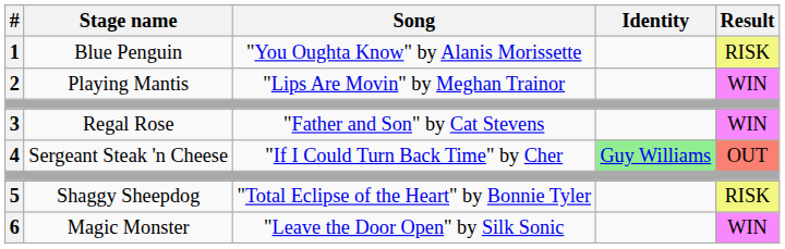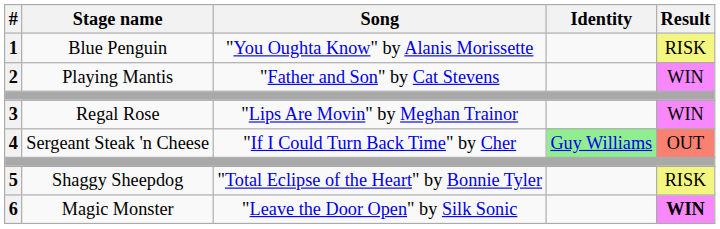2 | Song: "Lips Are Movin" by Meghan Trainor -> "Father and Son" by Cat Stevens
3 | Song: "Father and Son" by Cat Stevens -> "Lips Are Movin" by Meghan Trainor
6 | Result: normal -> bold
